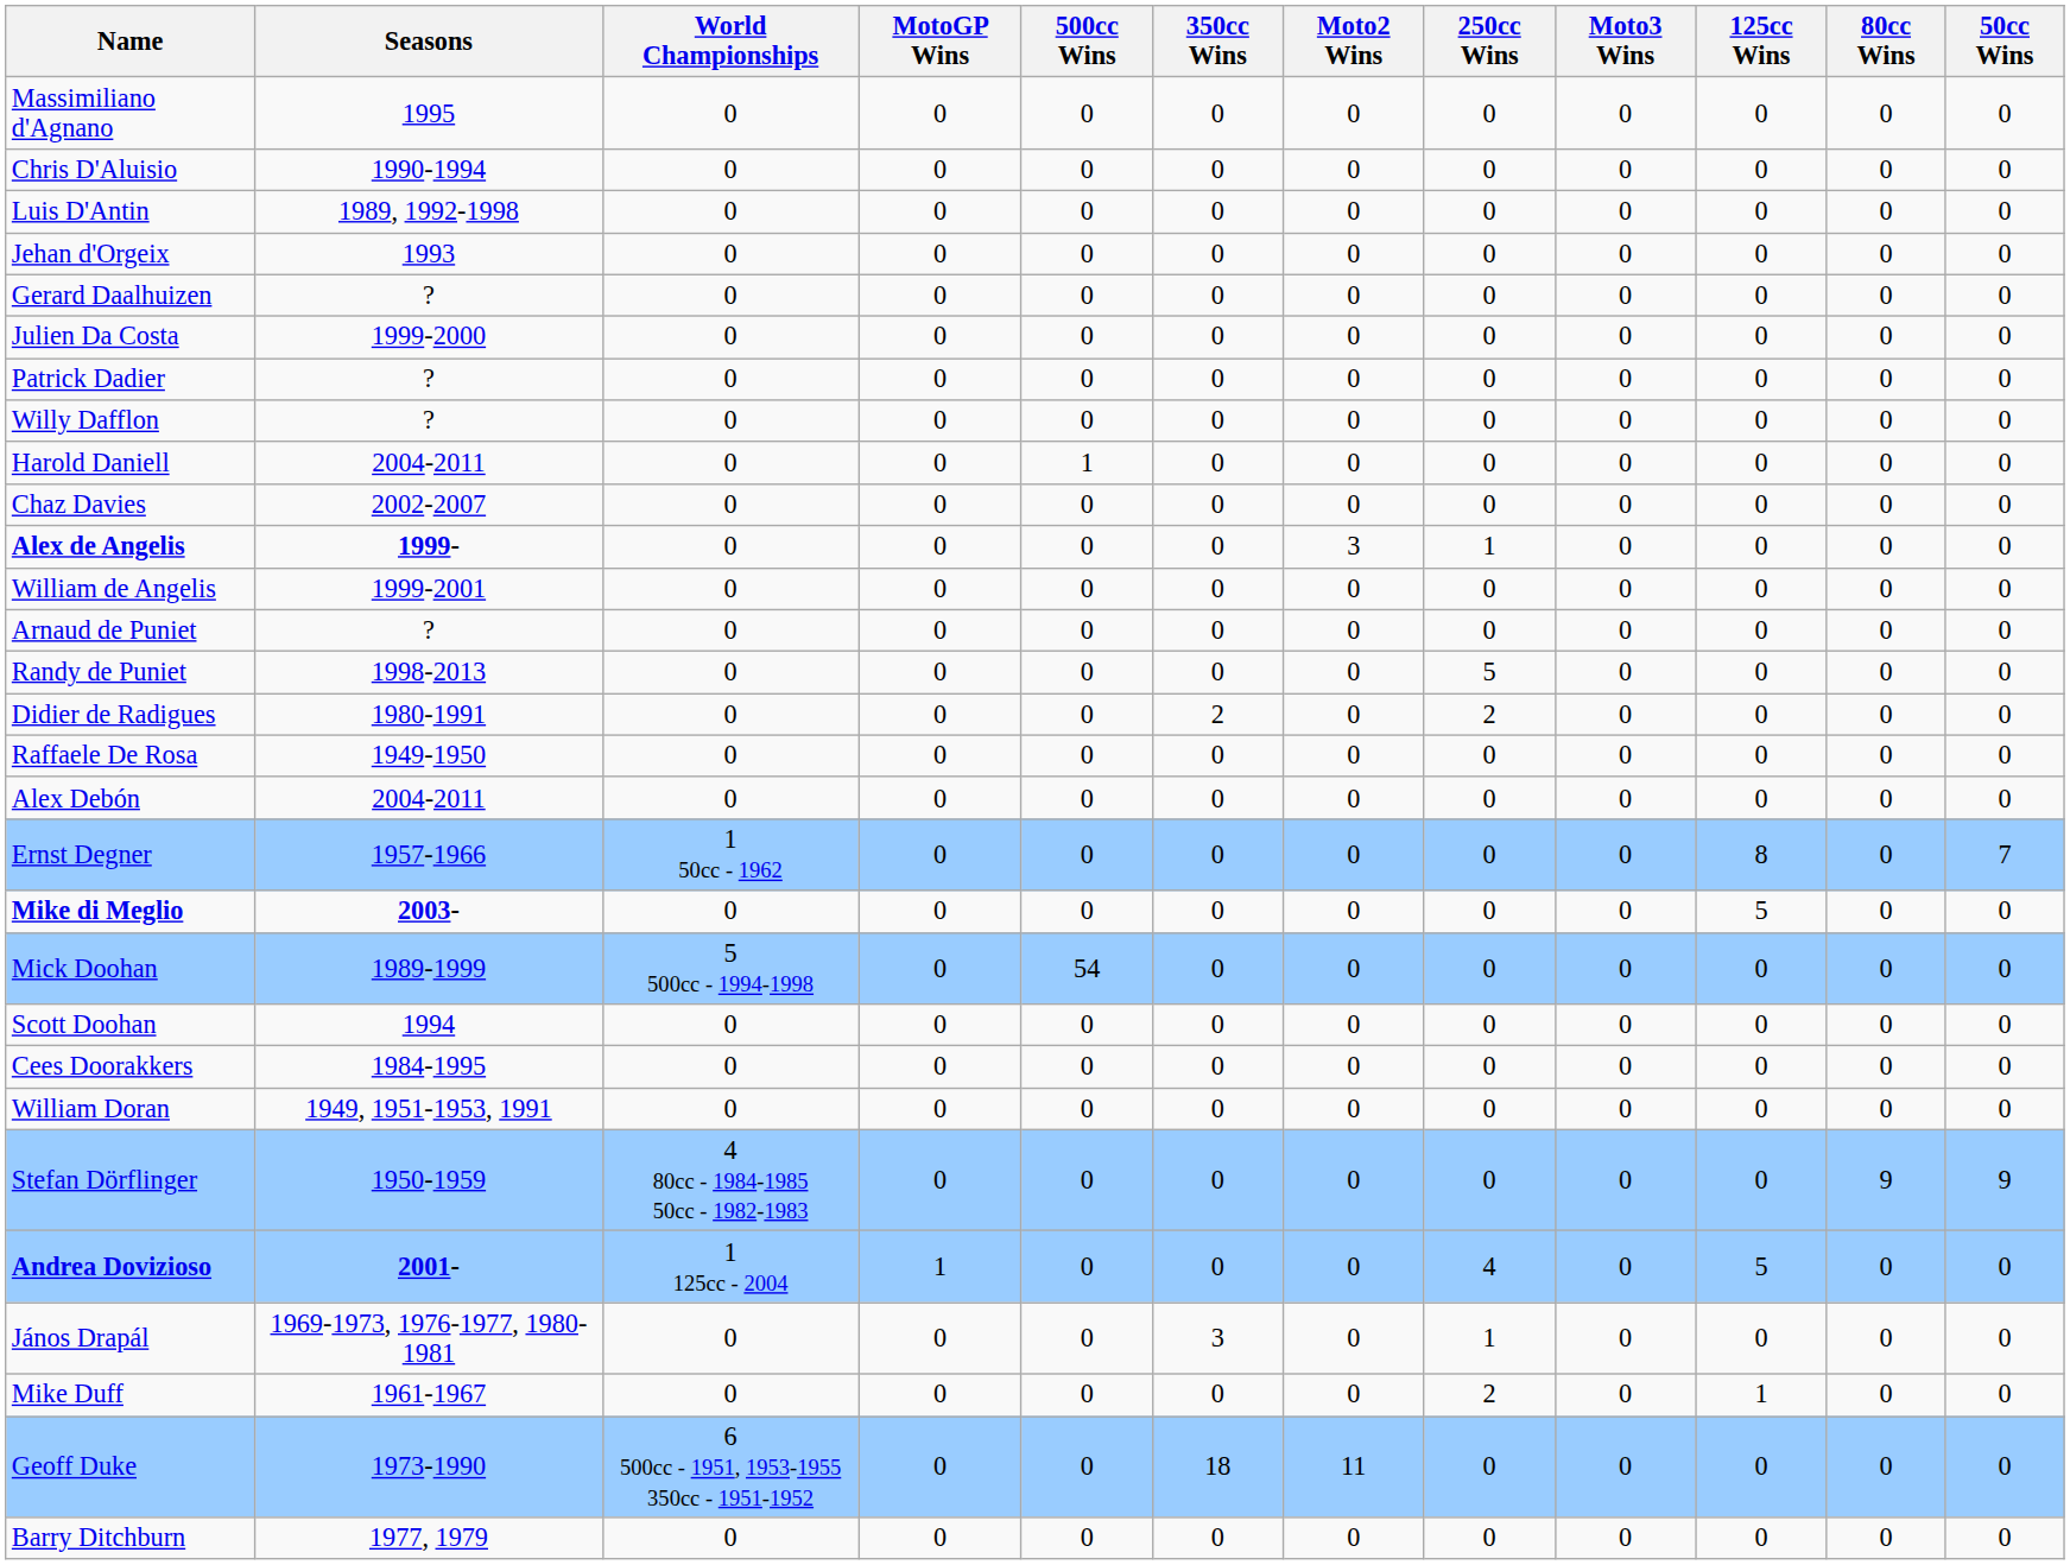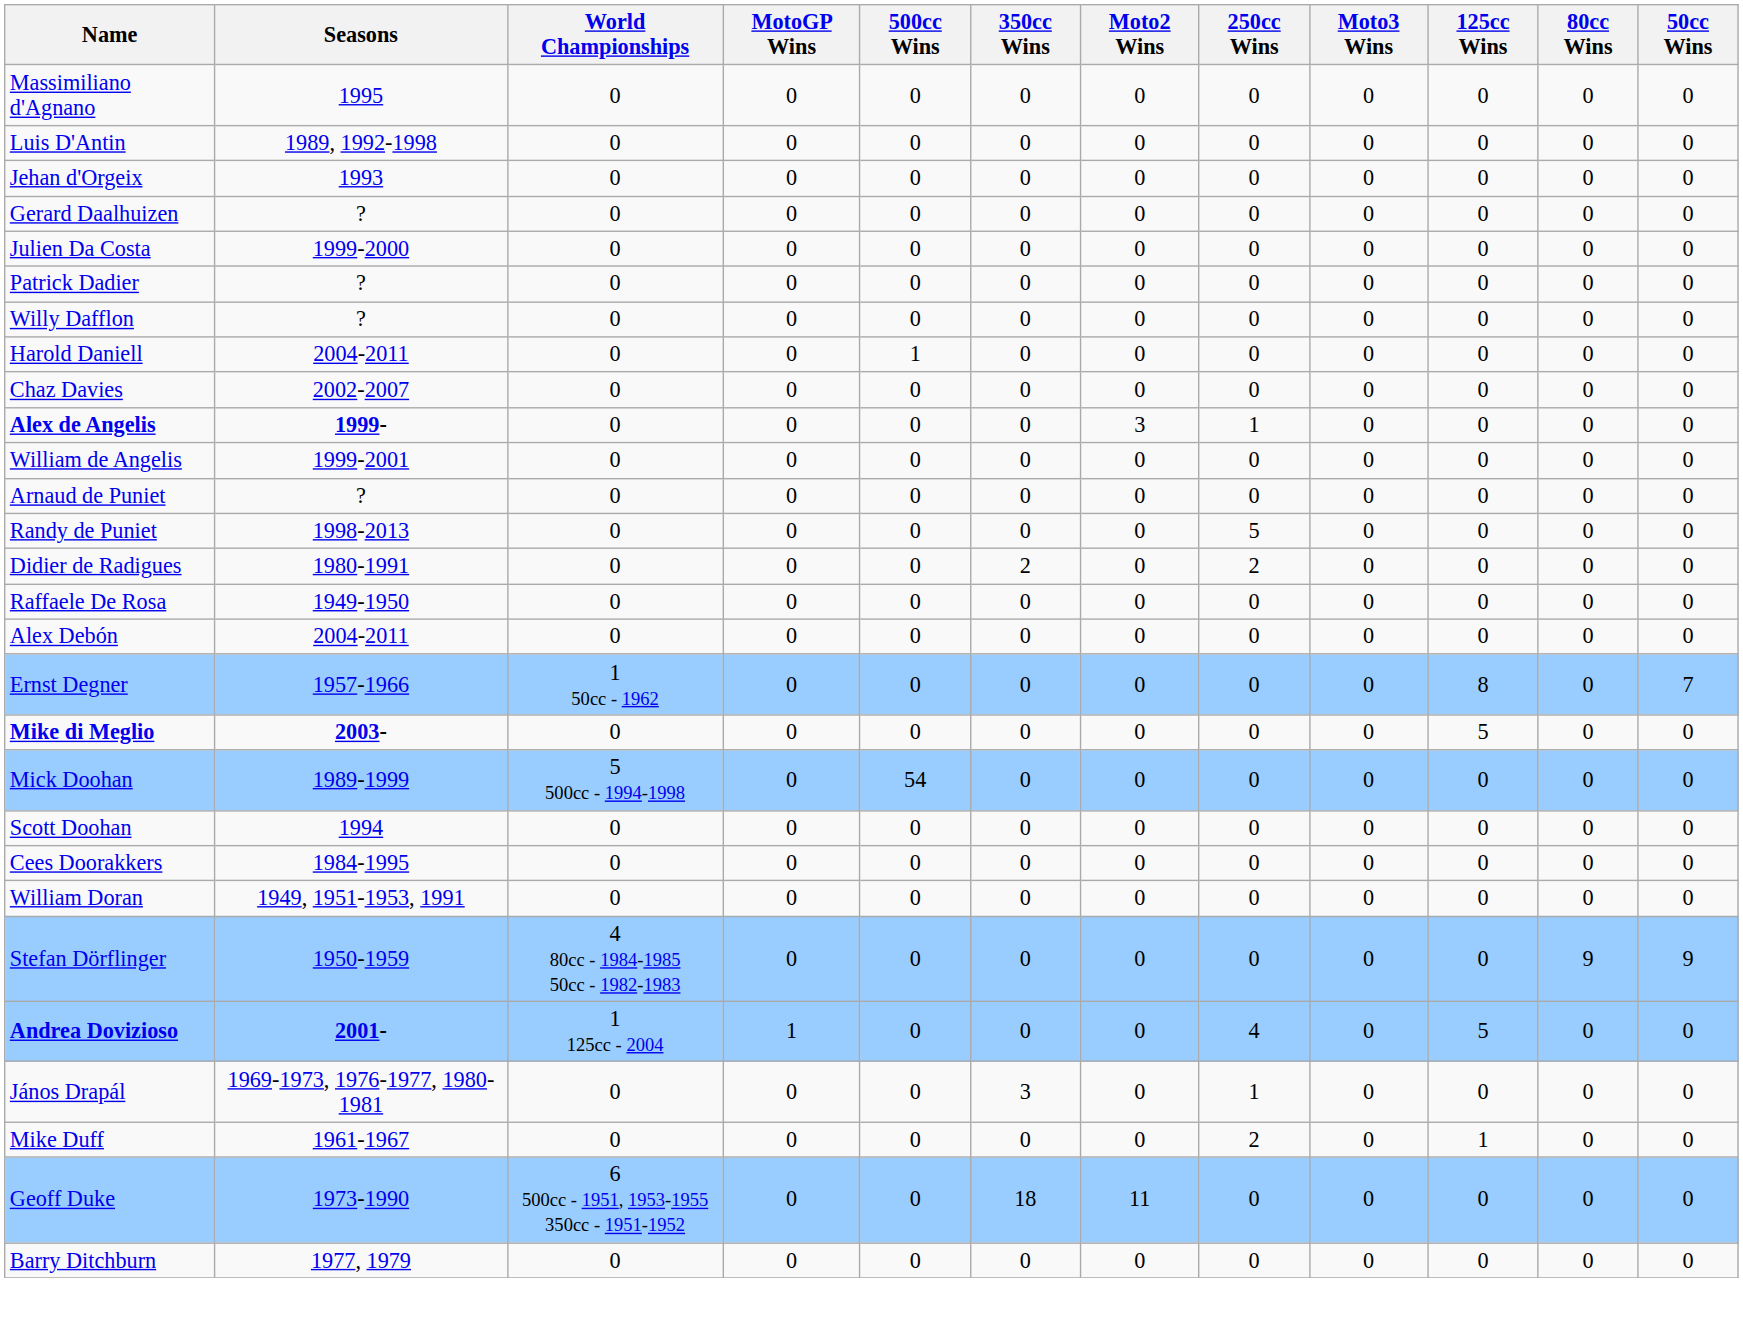- row: Chris D'Aluisio | 1990-1994 | 0 | 0 | 0 | 0 | 0 | 0 | 0 | 0 | 0 | 0
